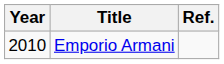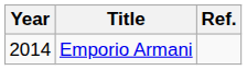Emporio Armani | Year: 2010 -> 2014
